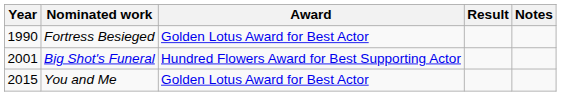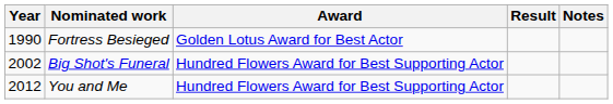Big Shot's Funeral | Year: 2001 -> 2002
You and Me | Year: 2015 -> 2012
You and Me | Award: Golden Lotus Award for Best Actor -> Hundred Flowers Award for Best Supporting Actor
